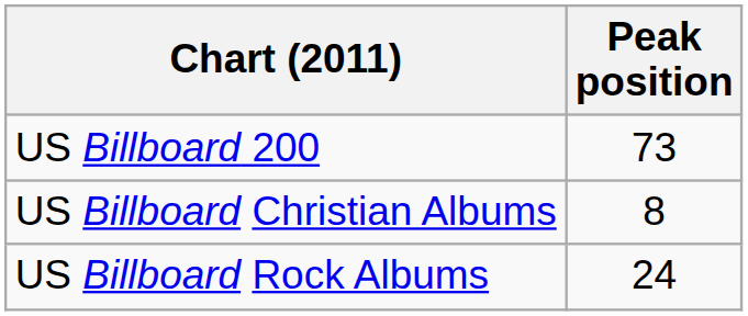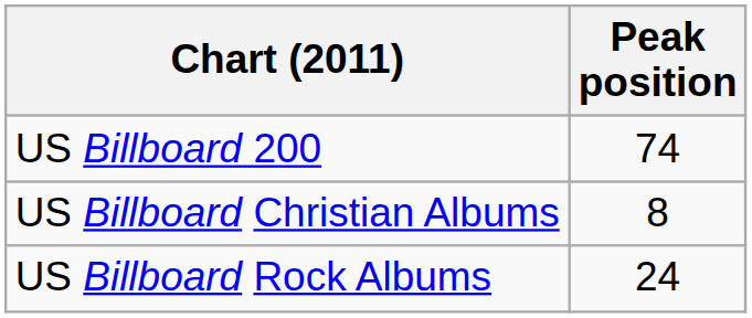US Billboard 200 | Peak position: 73 -> 74
